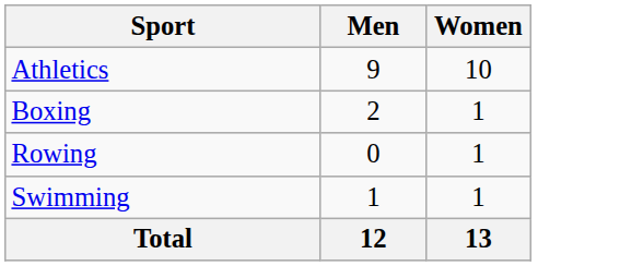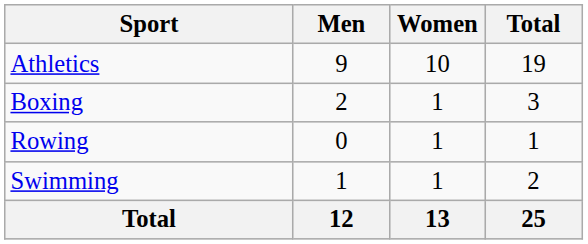+ column: Total | 19 | 3 | 1 | 2 | 25
